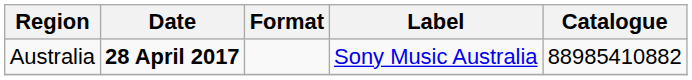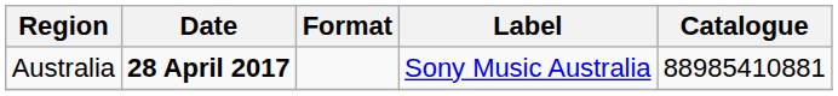Australia | Catalogue: 88985410882 -> 88985410881
